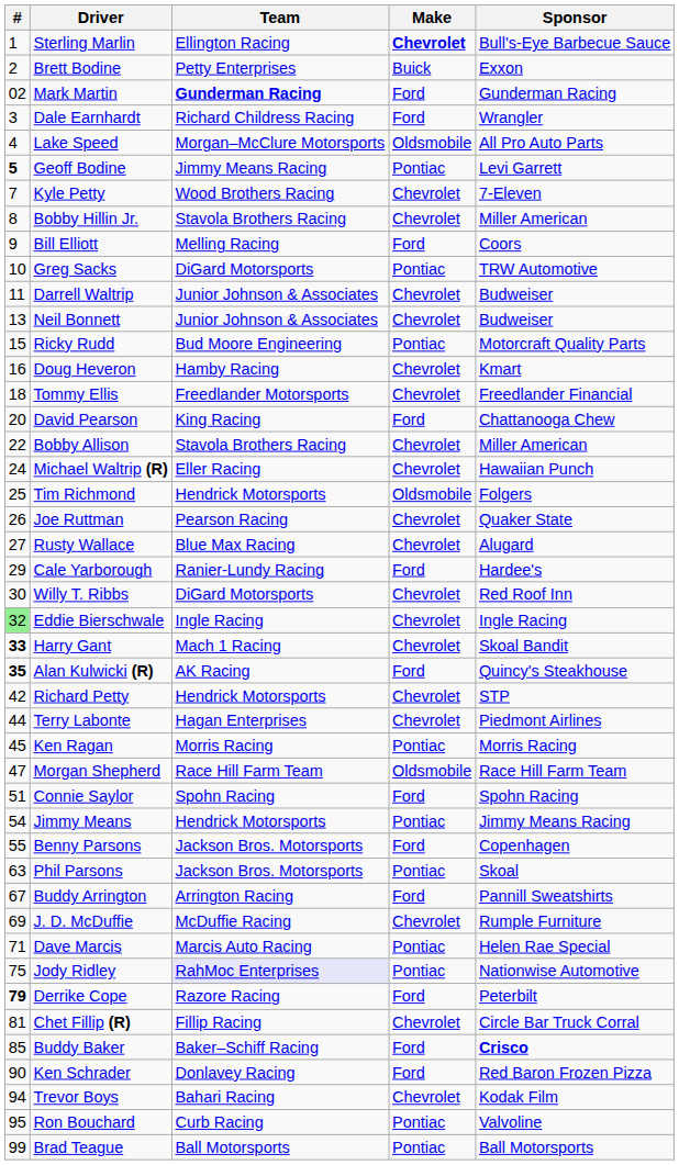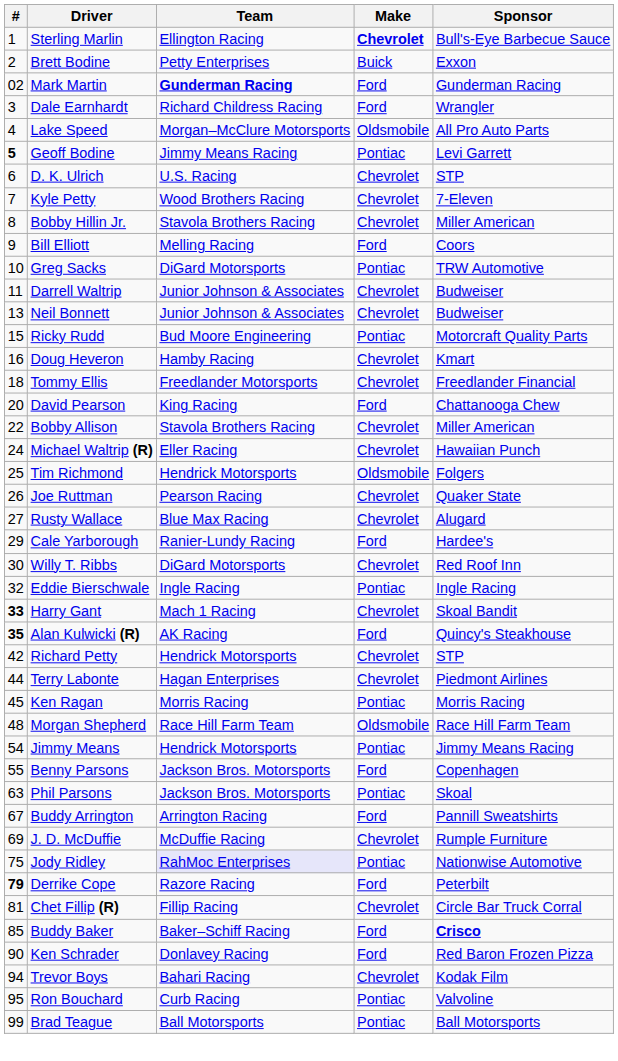+ row: 6 | D. K. Ulrich | U.S. Racing | Chevrolet | STP
Eddie Bierschwale | #: lightgreen background -> no background
Eddie Bierschwale | Make: Chevrolet -> Pontiac
Morgan Shepherd | #: 47 -> 48
- row: 51 | Connie Saylor | Spohn Racing | Ford | Spohn Racing
- row: 71 | Dave Marcis | Marcis Auto Racing | Pontiac | Helen Rae Special
